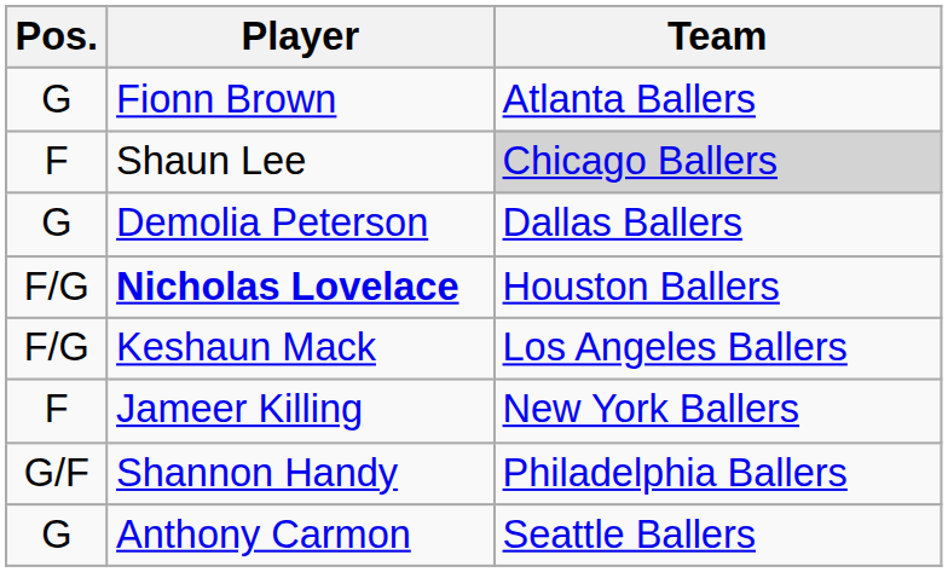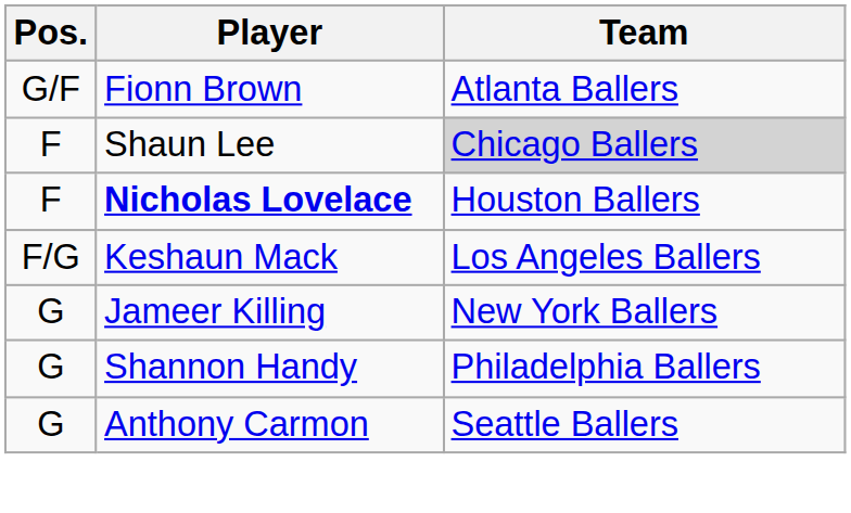Fionn Brown | Pos.: G -> G/F
- row: G | Demolia Peterson | Dallas Ballers
Nicholas Lovelace | Pos.: F/G -> F
Jameer Killing | Pos.: F -> G
Shannon Handy | Pos.: G/F -> G
